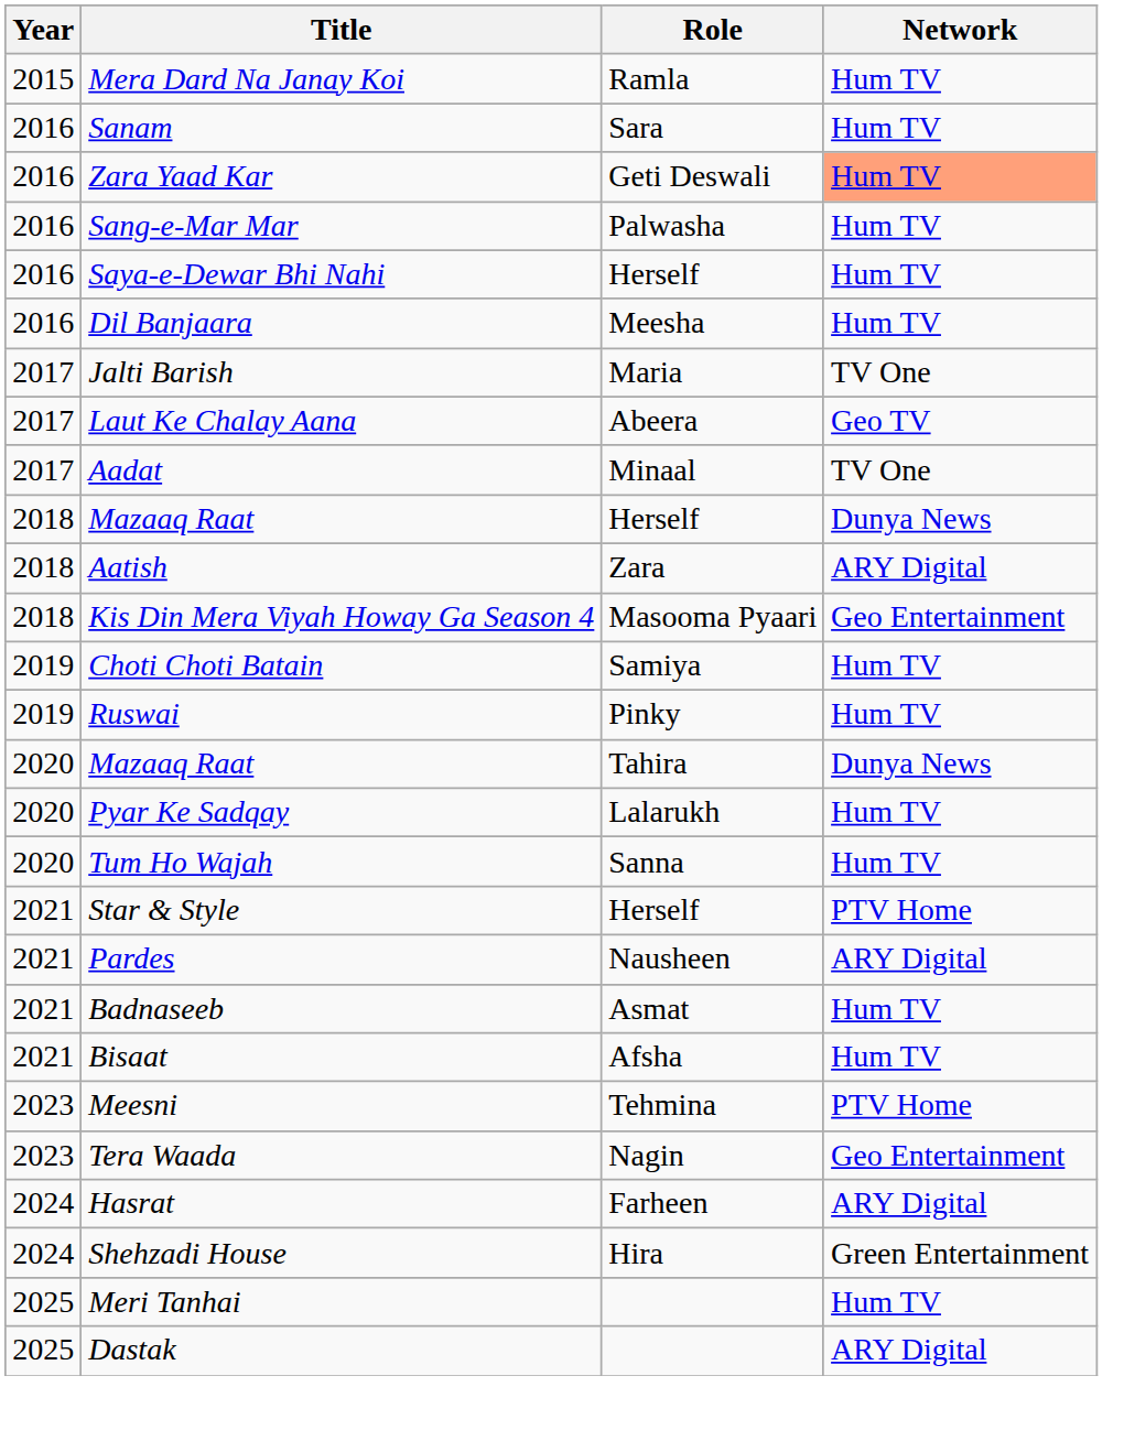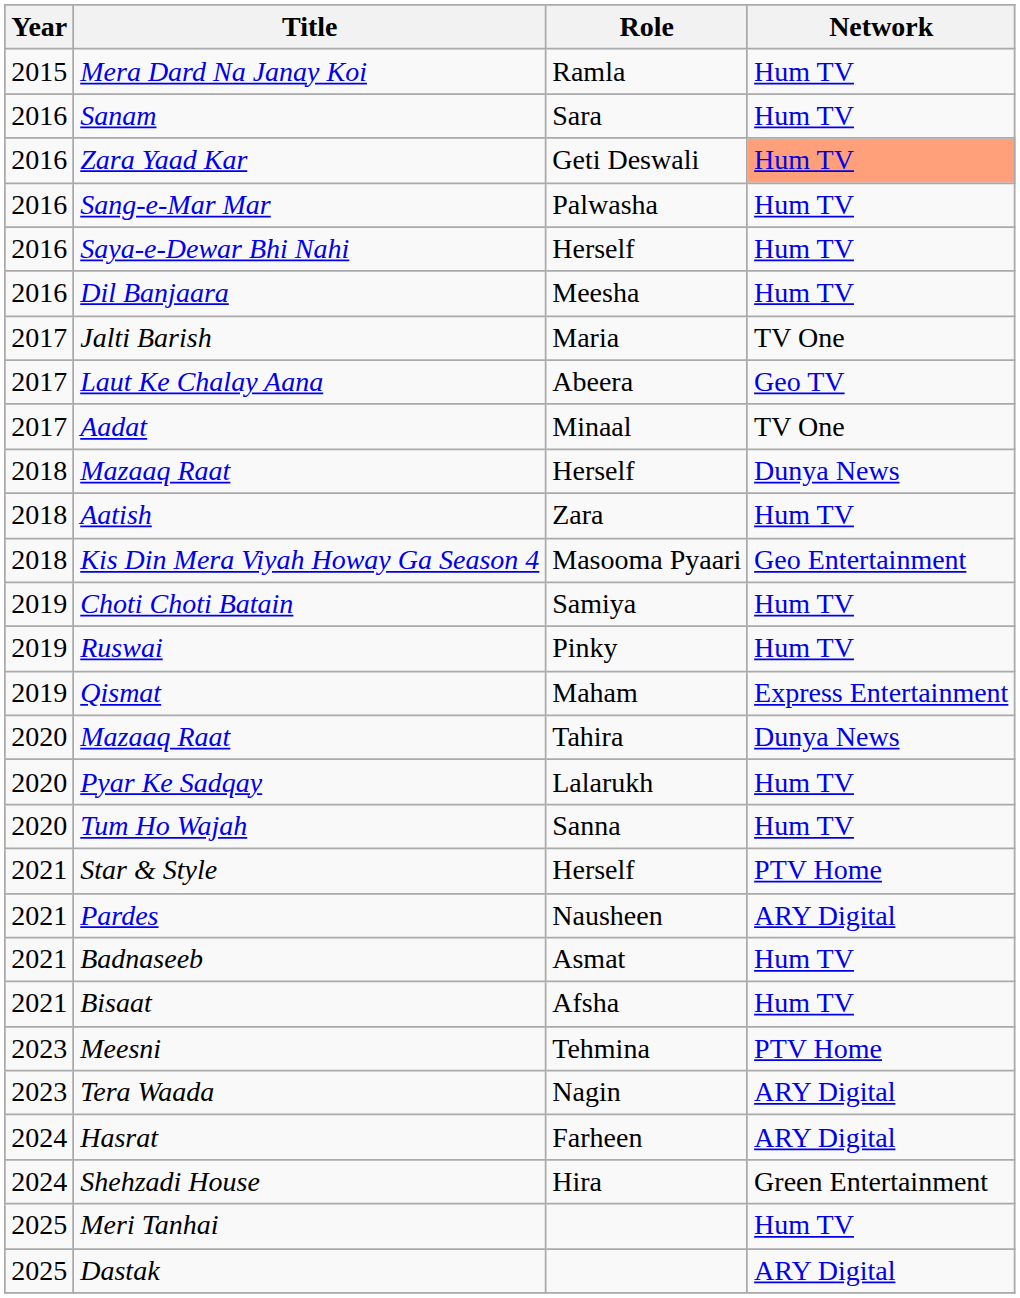Aatish | Network: ARY Digital -> Hum TV
+ row: 2019 | Qismat | Maham | Express Entertainment
Tera Waada | Network: Geo Entertainment -> ARY Digital
